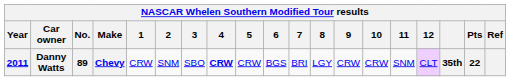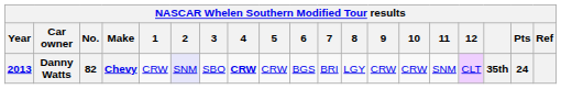Danny Watts | Year: 2011 -> 2013
Danny Watts | No.: 89 -> 82
Danny Watts | 2: no background -> lavender background
Danny Watts | Pts: 22 -> 24
